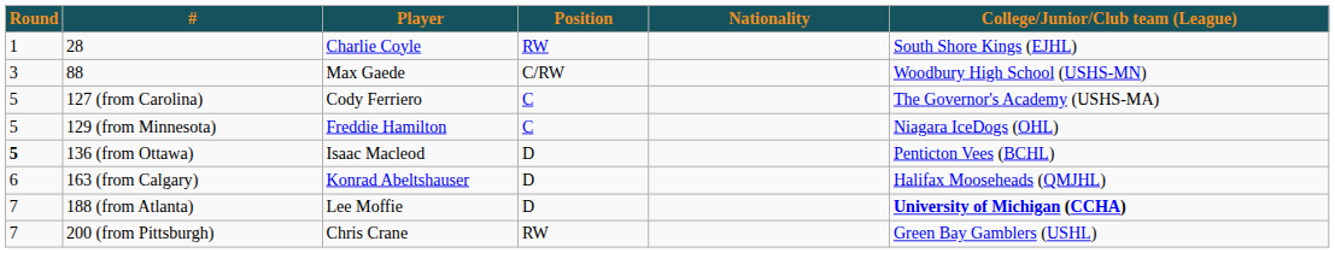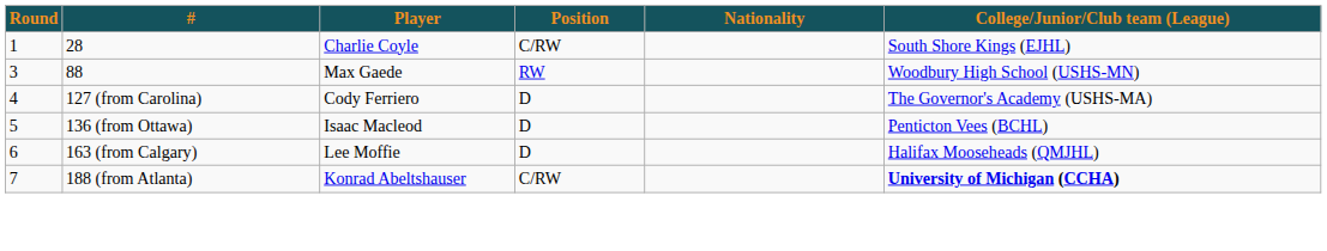28 | Position: RW -> C/RW
88 | Position: C/RW -> RW
127 (from Carolina) | Round: 5 -> 4
127 (from Carolina) | Position: C -> D
- row: 5 | 129 (from Minnesota) | Freddie Hamilton | C | Niagara IceDogs (OHL)
136 (from Ottawa) | Round: bold -> normal
163 (from Calgary) | Player: Konrad Abeltshauser -> Lee Moffie
188 (from Atlanta) | Player: Lee Moffie -> Konrad Abeltshauser
188 (from Atlanta) | Position: D -> C/RW
- row: 7 | 200 (from Pittsburgh) | Chris Crane | RW | Green Bay Gamblers (USHL)
